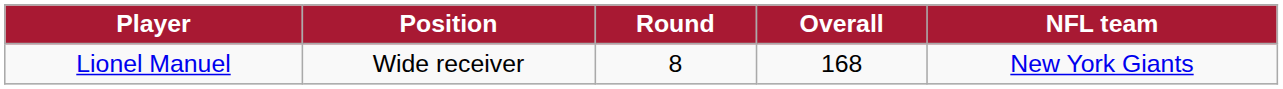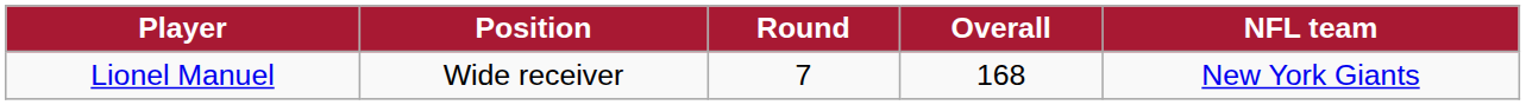Lionel Manuel | Round: 8 -> 7
